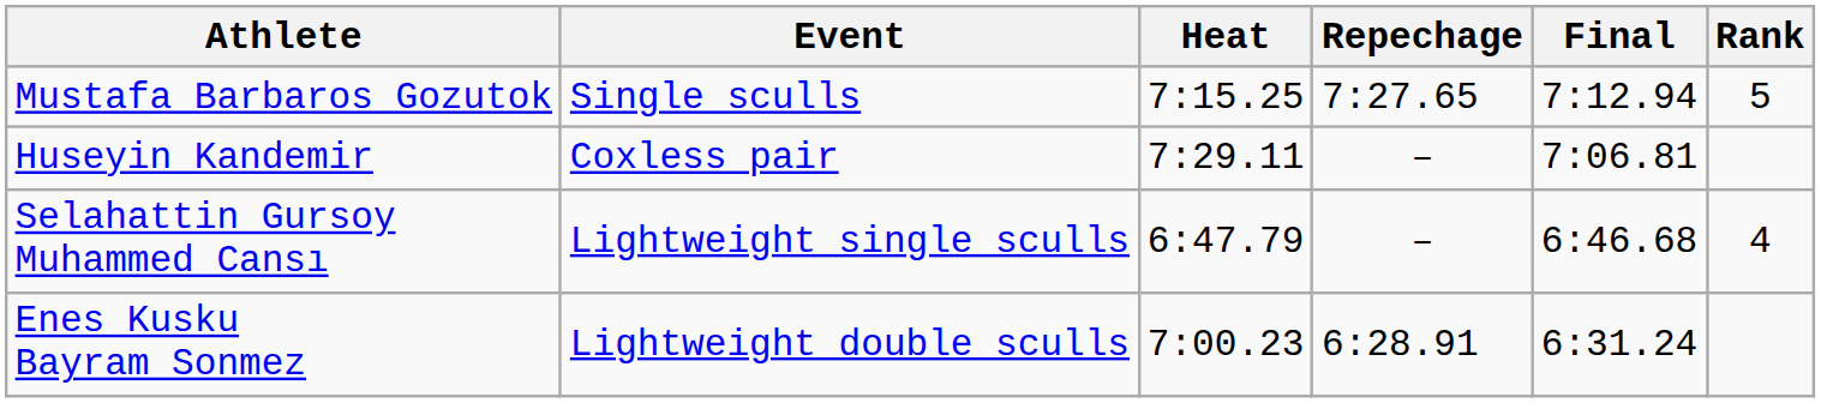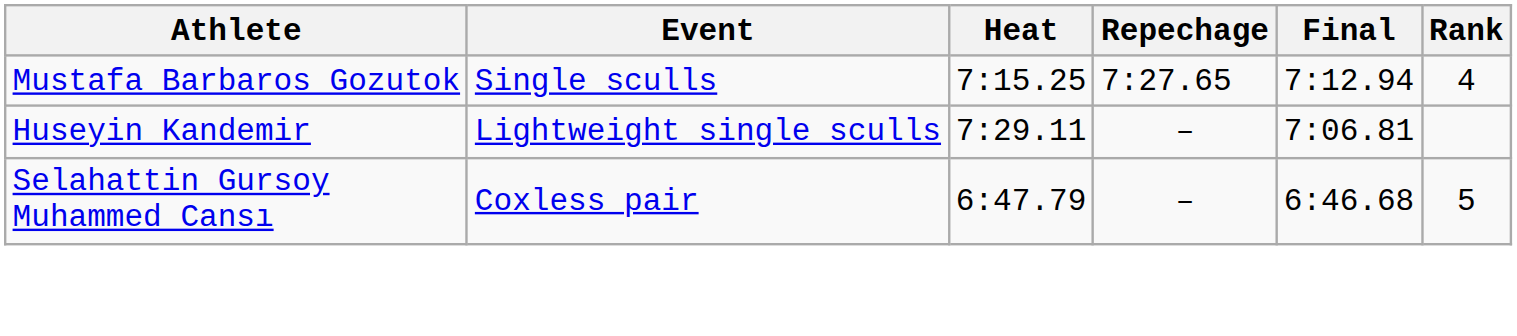Mustafa Barbaros Gozutok | Rank: 5 -> 4
Huseyin Kandemir | Event: Coxless pair -> Lightweight single sculls
Selahattin Gursoy Muhammed Cansı | Event: Lightweight single sculls -> Coxless pair
Selahattin Gursoy Muhammed Cansı | Rank: 4 -> 5
- row: Enes Kusku Bayram Sonmez | Lightweight double sculls | 7:00.23 | 6:28.91 | 6:31.24
